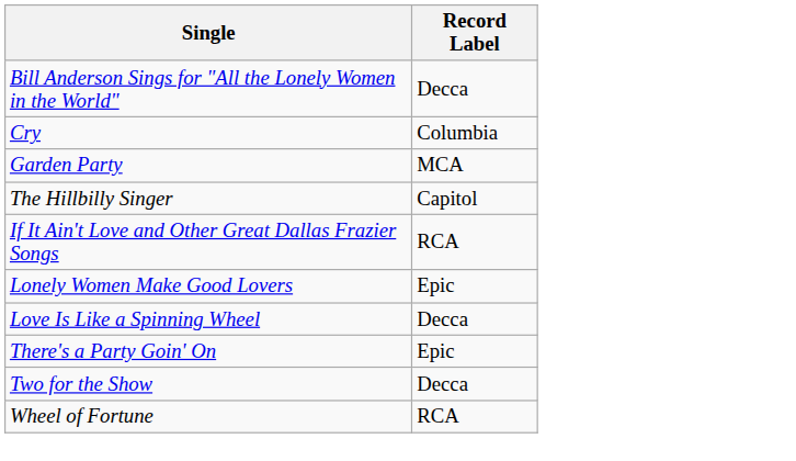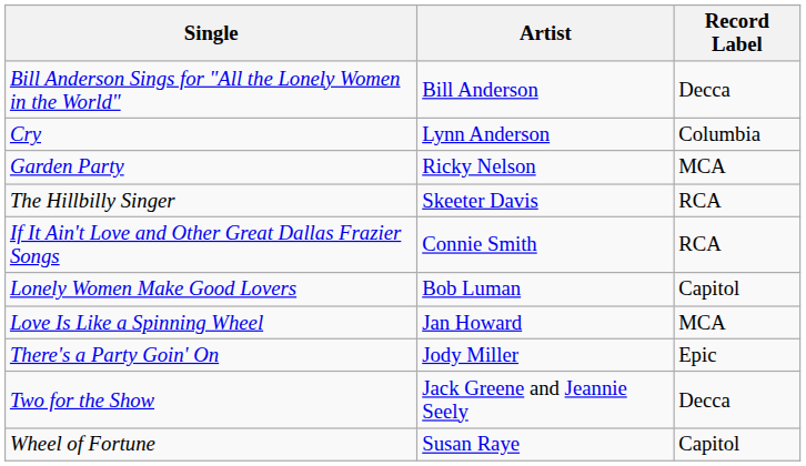+ column: Artist | Bill Anderson | Lynn Anderson | Ricky Nelson | Skeeter Davis | Connie Smith | Bob Luman | Jan Howard | Jody Miller | Jack Greene and Jeannie Seely | Susan Raye
The Hillbilly Singer | Record Label: Capitol -> RCA
Lonely Women Make Good Lovers | Record Label: Epic -> Capitol
Love Is Like a Spinning Wheel | Record Label: Decca -> MCA
Wheel of Fortune | Record Label: RCA -> Capitol
